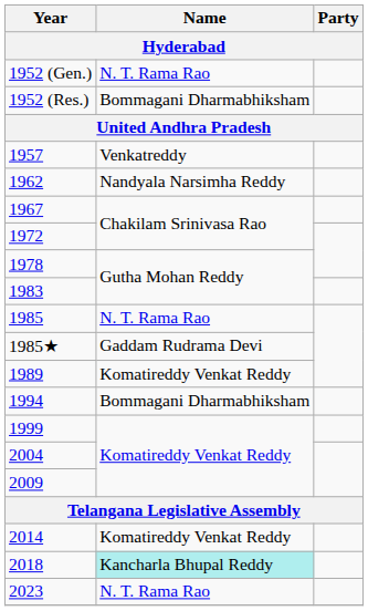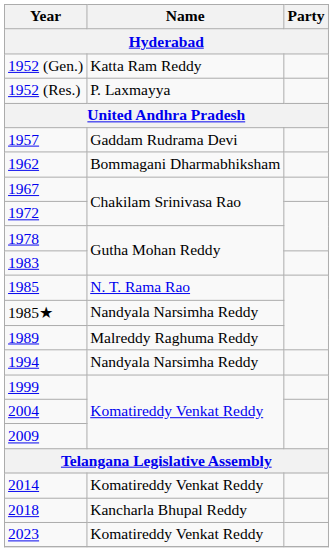1952 (Gen.) | Name: N. T. Rama Rao -> Katta Ram Reddy
1952 (Res.) | Name: Bommagani Dharmabhiksham -> P. Laxmayya
1957 | Name: Venkatreddy -> Gaddam Rudrama Devi
1962 | Name: Nandyala Narsimha Reddy -> Bommagani Dharmabhiksham
1985★ | Name: Gaddam Rudrama Devi -> Nandyala Narsimha Reddy
1989 | Name: Komatireddy Venkat Reddy -> Malreddy Raghuma Reddy
1994 | Name: Bommagani Dharmabhiksham -> Nandyala Narsimha Reddy
2018 | Name: paleturquoise background -> no background
2023 | Name: N. T. Rama Rao -> Komatireddy Venkat Reddy
